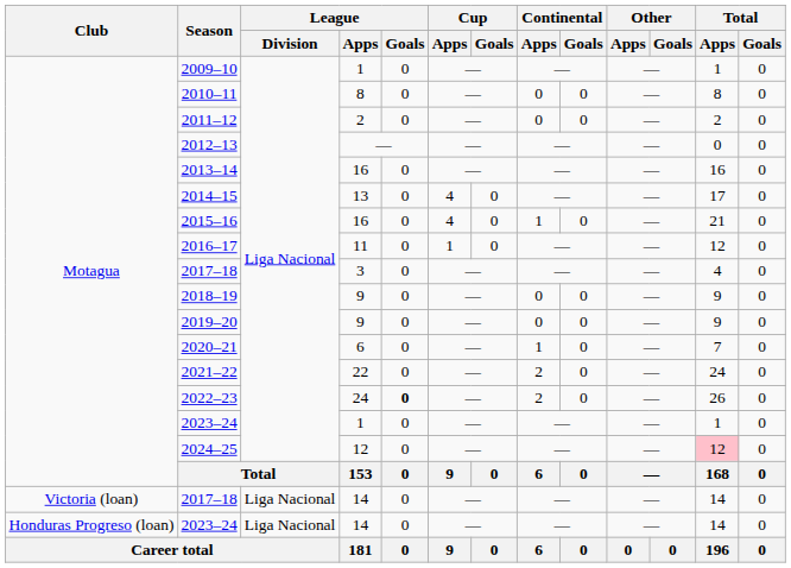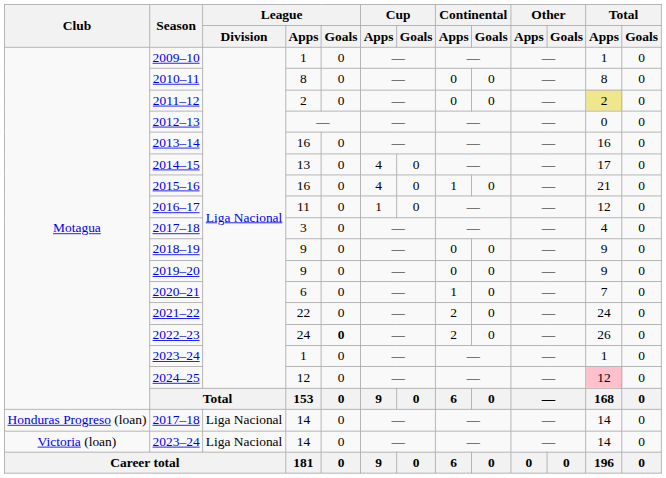2011–12 | Total / Apps: no background -> khaki background
2017–18 / 14 | Club: Victoria (loan) -> Honduras Progreso (loan)
2023–24 / 14 | Club: Honduras Progreso (loan) -> Victoria (loan)
